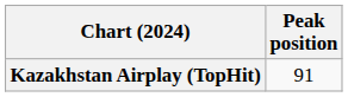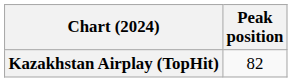Kazakhstan Airplay (TopHit) | Peak position: 91 -> 82
